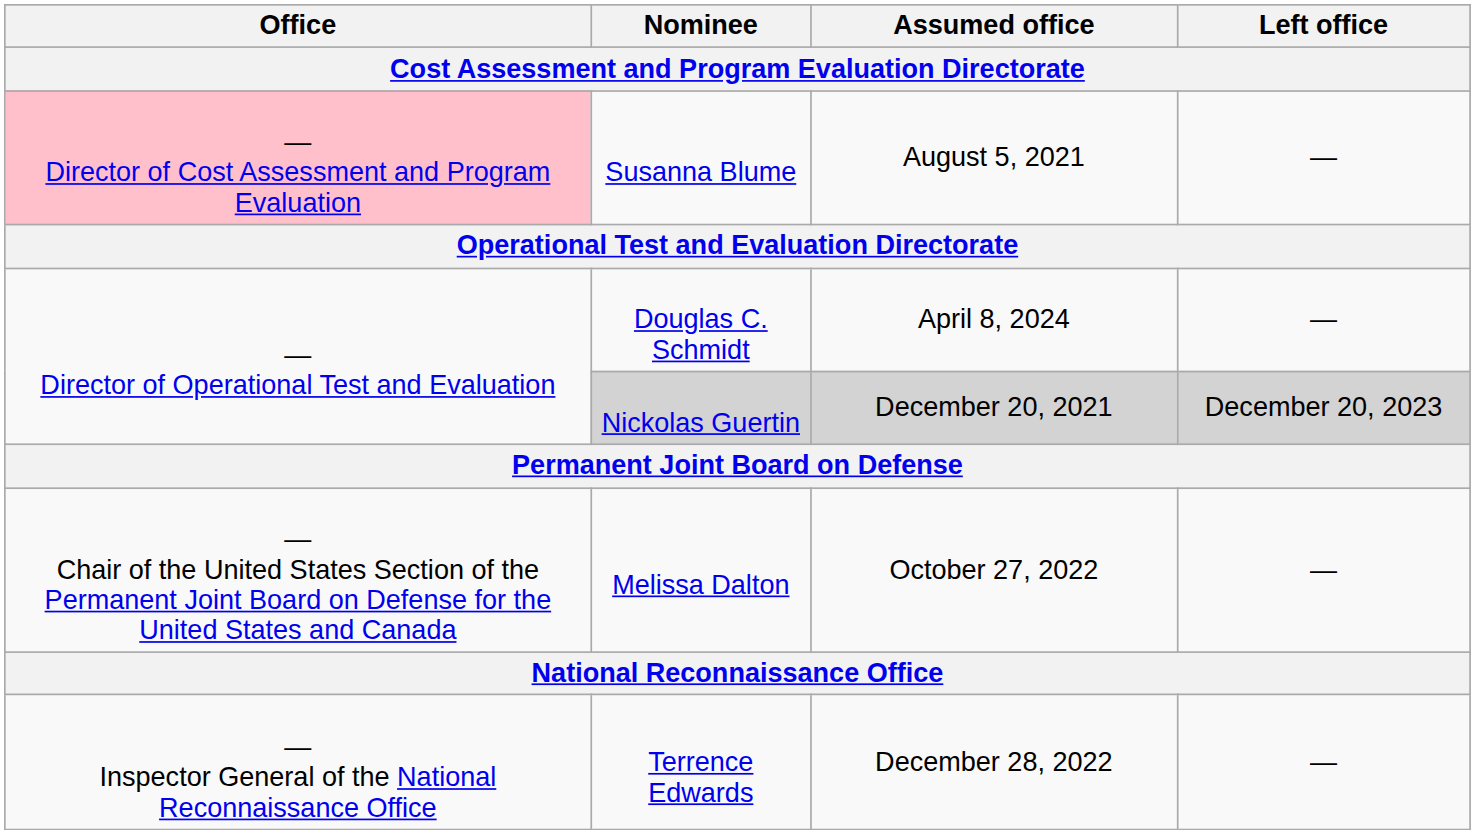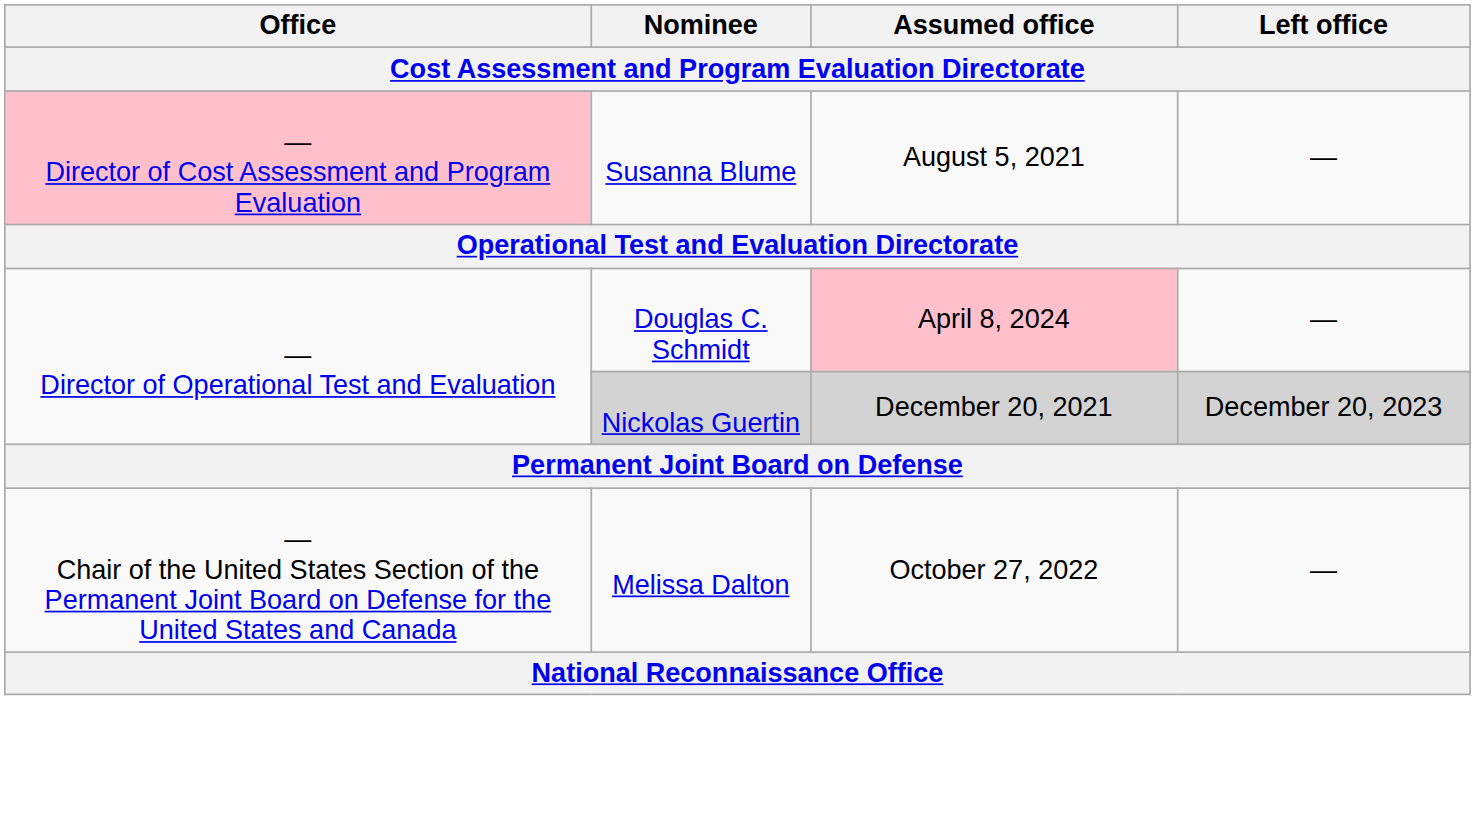Douglas C. Schmidt | Assumed office: no background -> pink background
- row: — Inspector General of the National Reconnaissance Office | Terrence Edwards | December 28, 2022 | —
